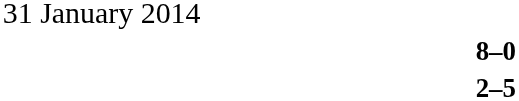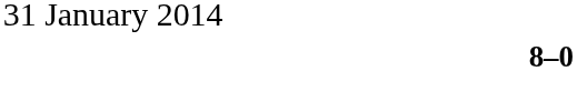- row: 2–5
